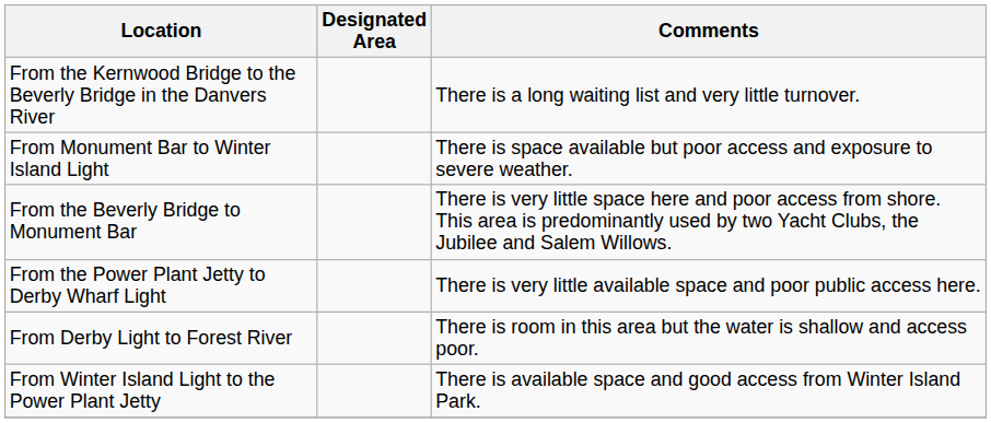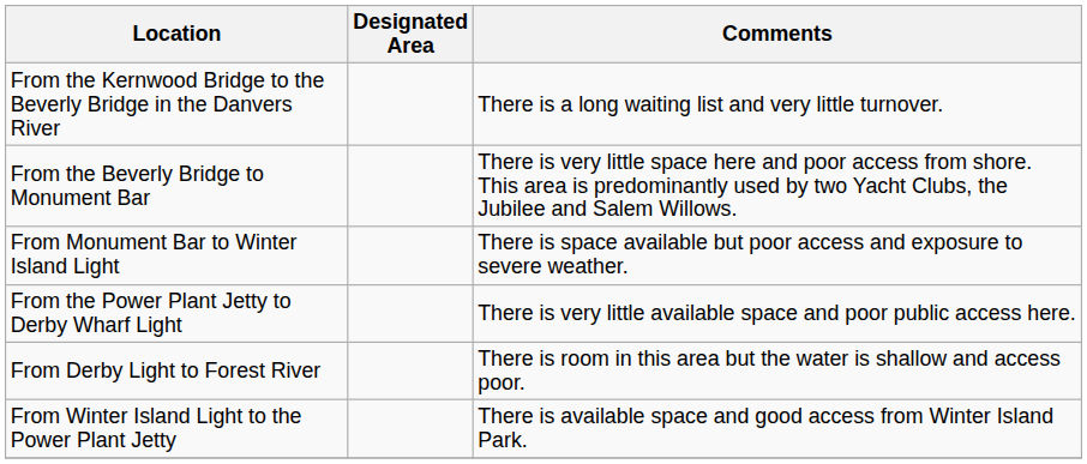rows swapped: From the Beverly Bridge to Monument Bar <-> From Monument Bar to Winter Island Light
